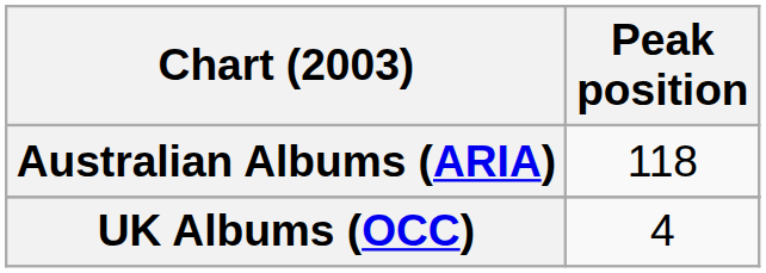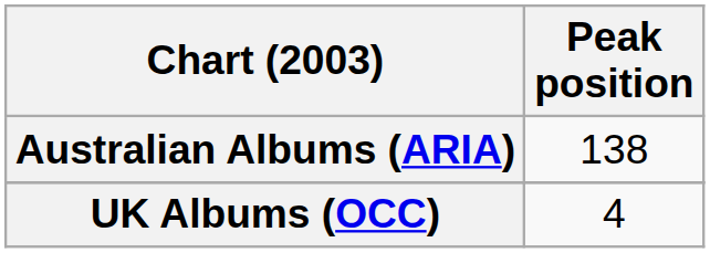Australian Albums (ARIA) | Peak position: 118 -> 138
